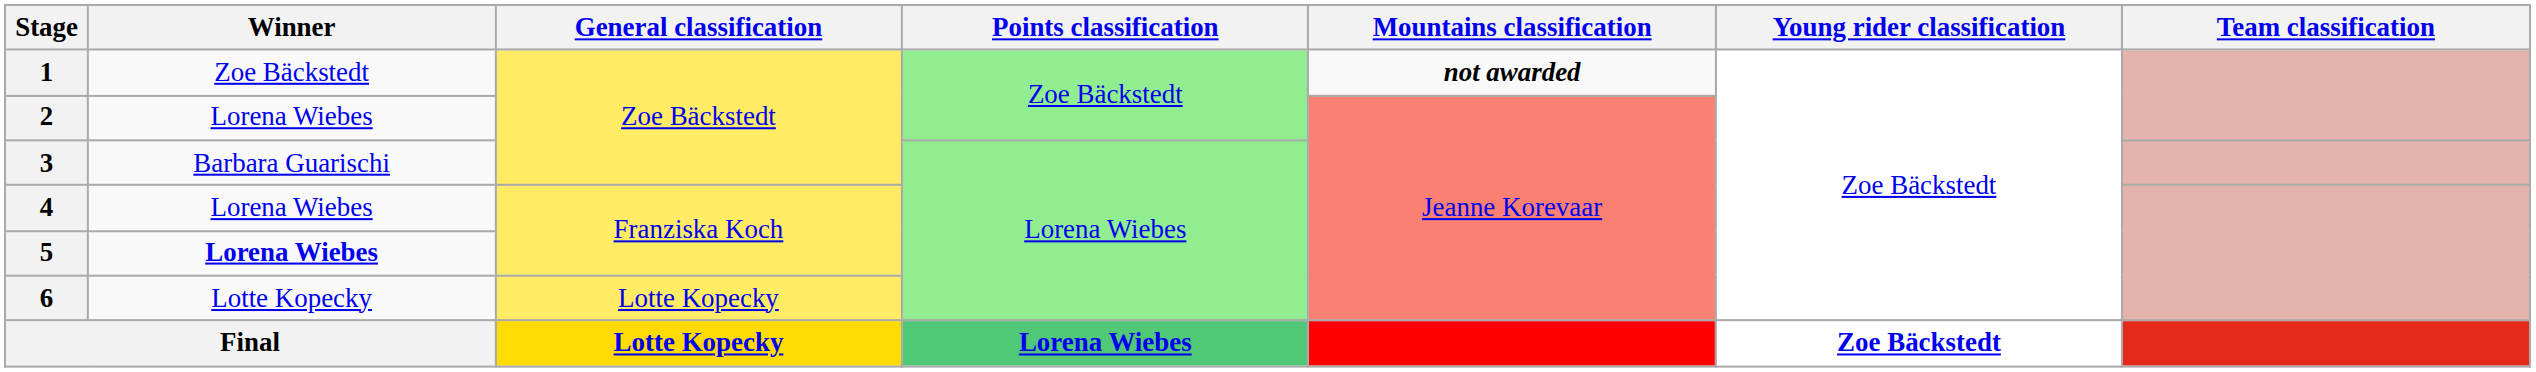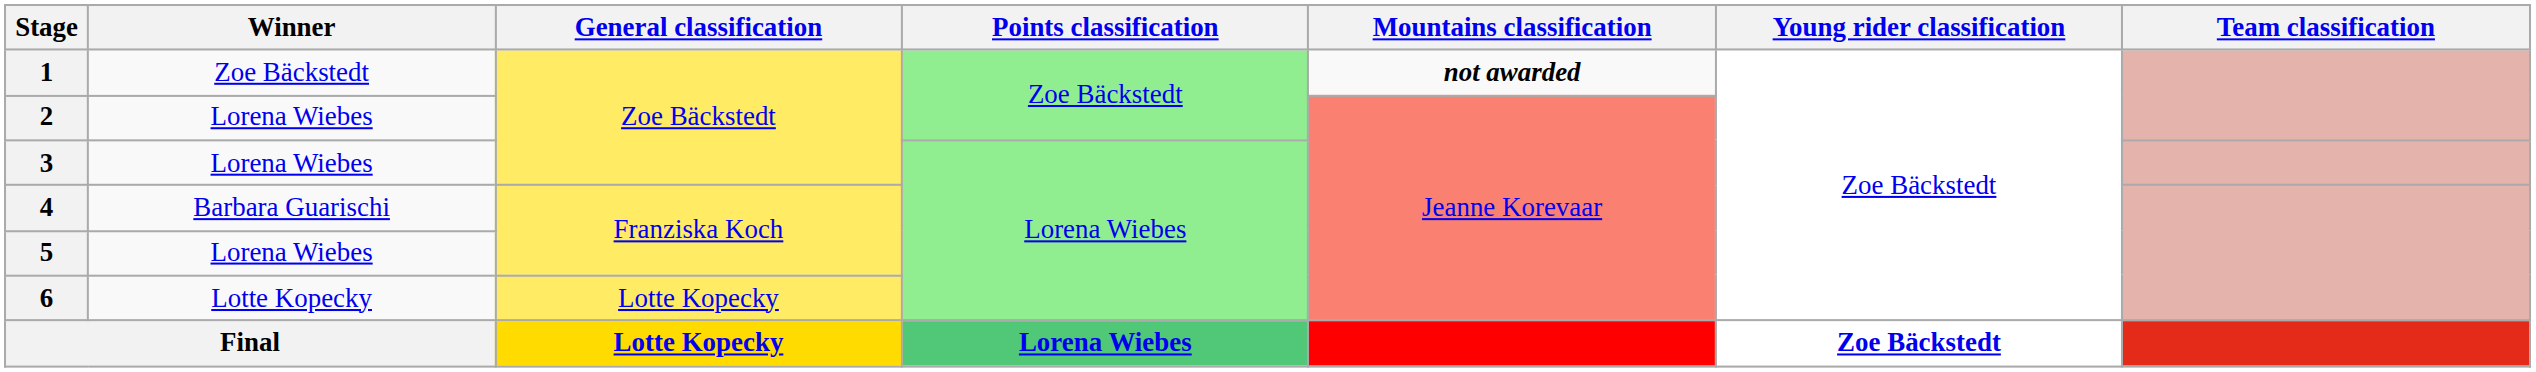3 | Winner: Barbara Guarischi -> Lorena Wiebes
4 | Winner: Lorena Wiebes -> Barbara Guarischi
5 | Winner: bold -> normal
